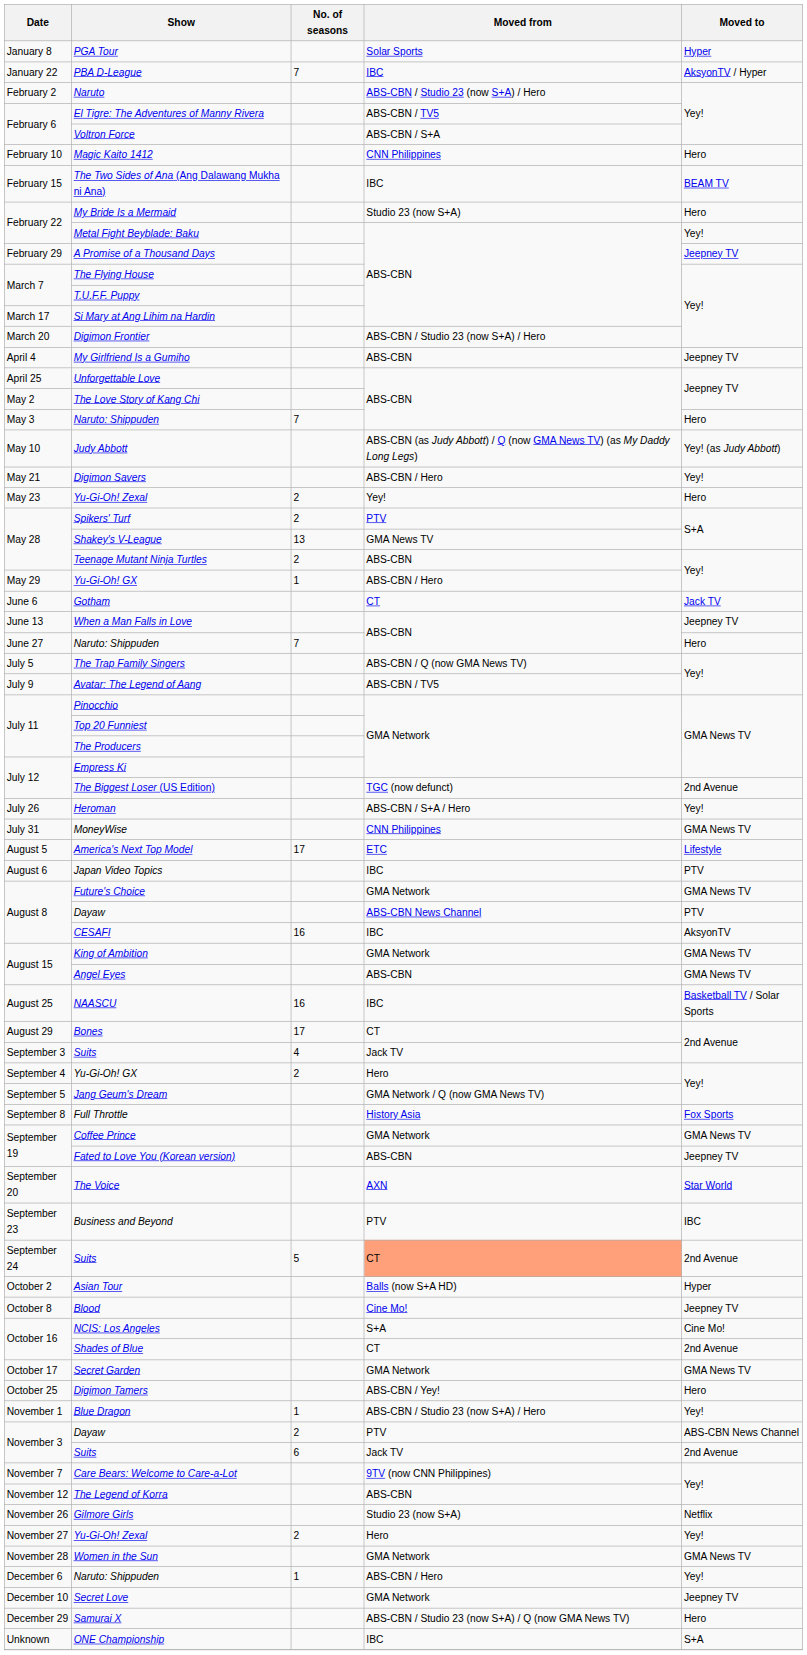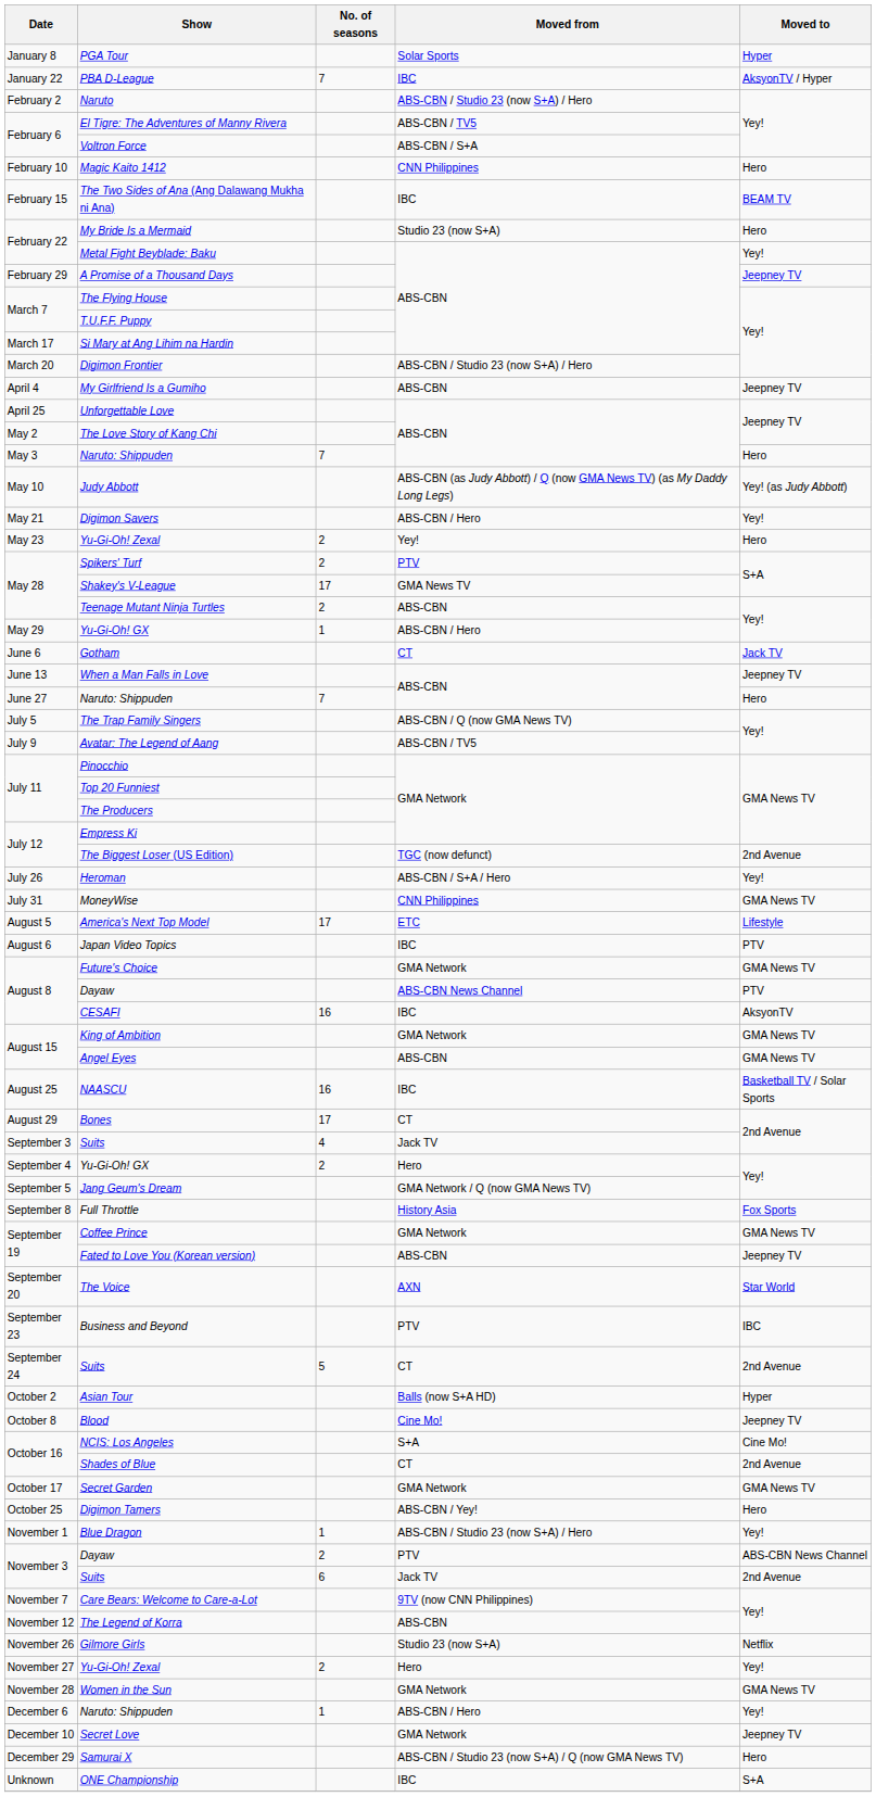Shakey's V-League | No. of seasons: 13 -> 17
September 24 / Suits | Moved from: lightsalmon background -> no background
